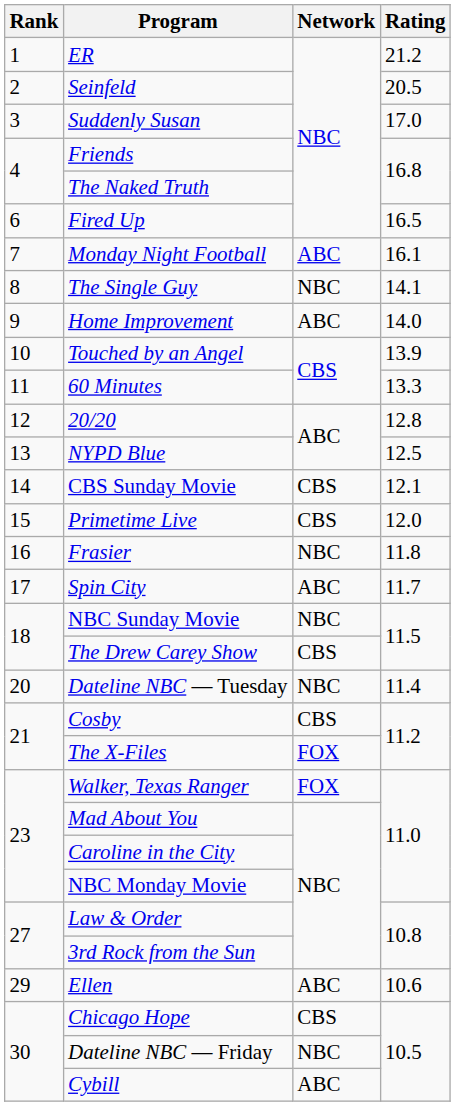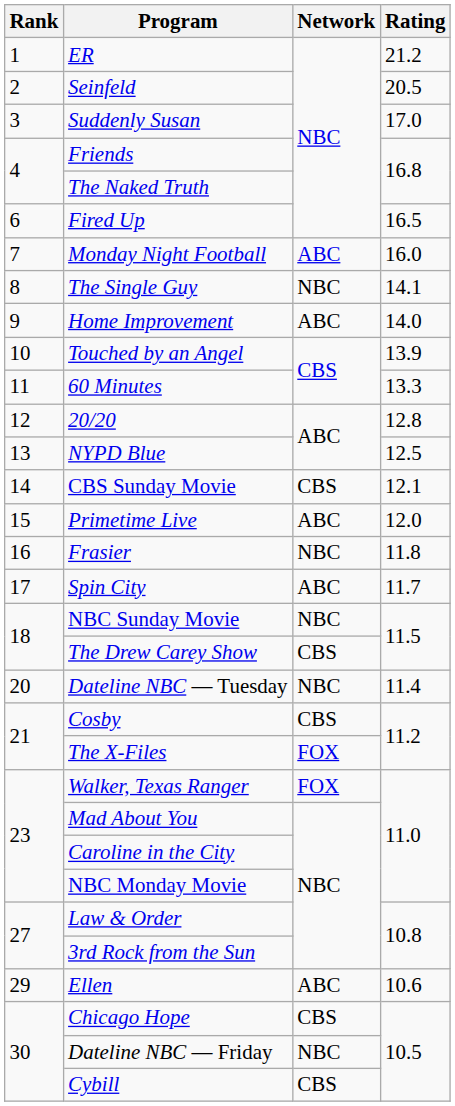Monday Night Football | Rating: 16.1 -> 16.0
Primetime Live | Network: CBS -> ABC
Cybill | Network: ABC -> CBS
